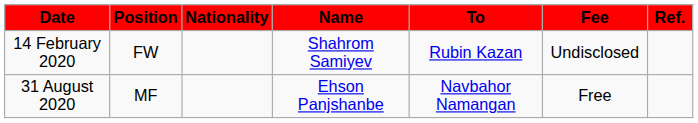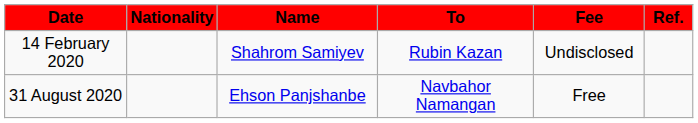- column: Position | FW | MF
